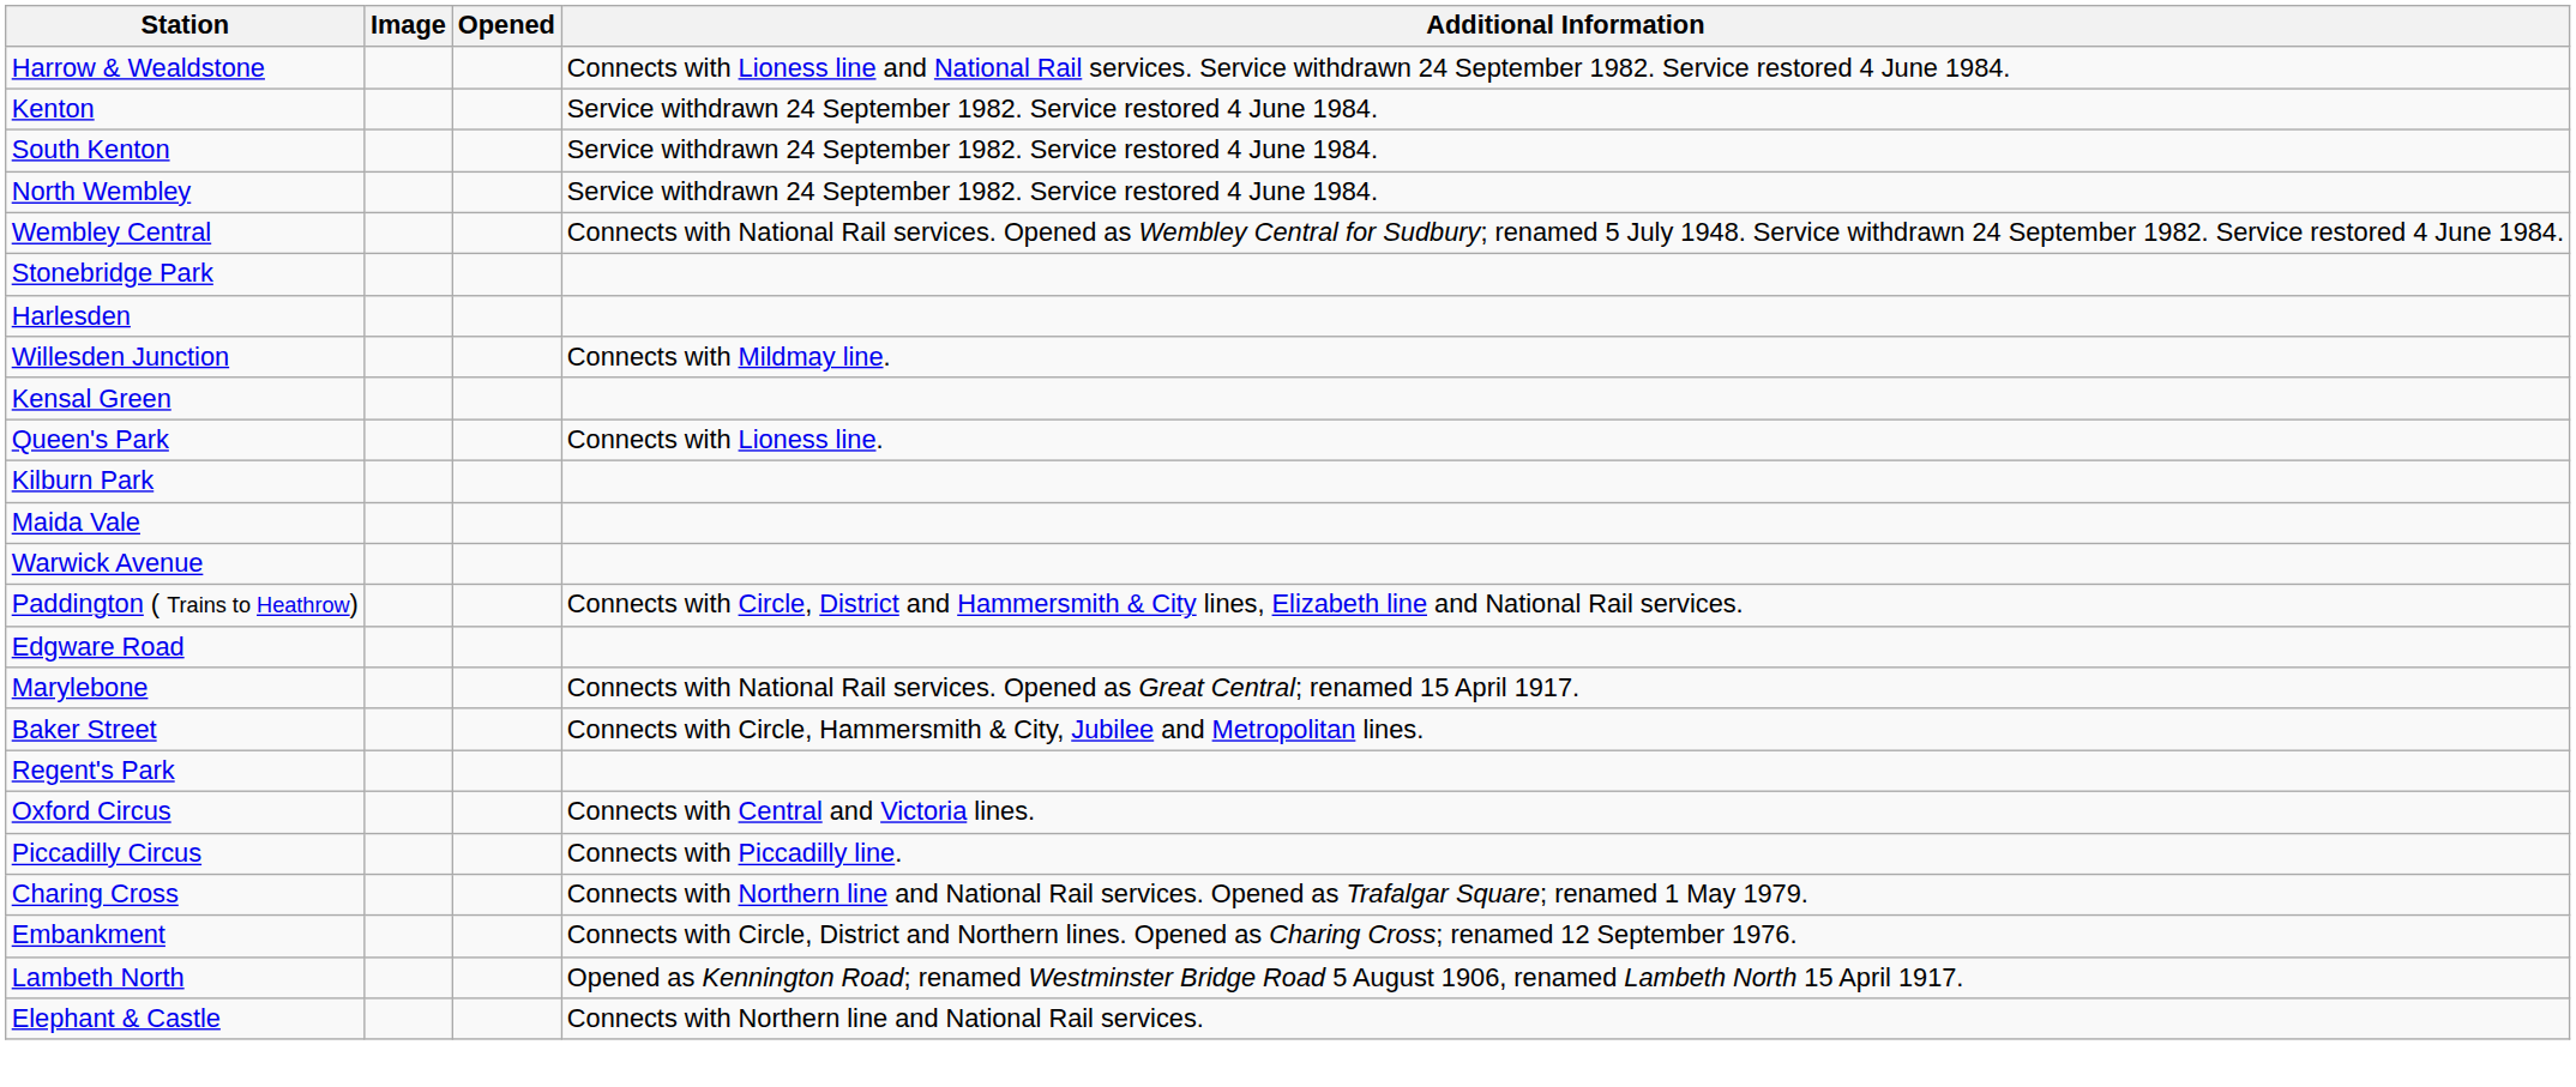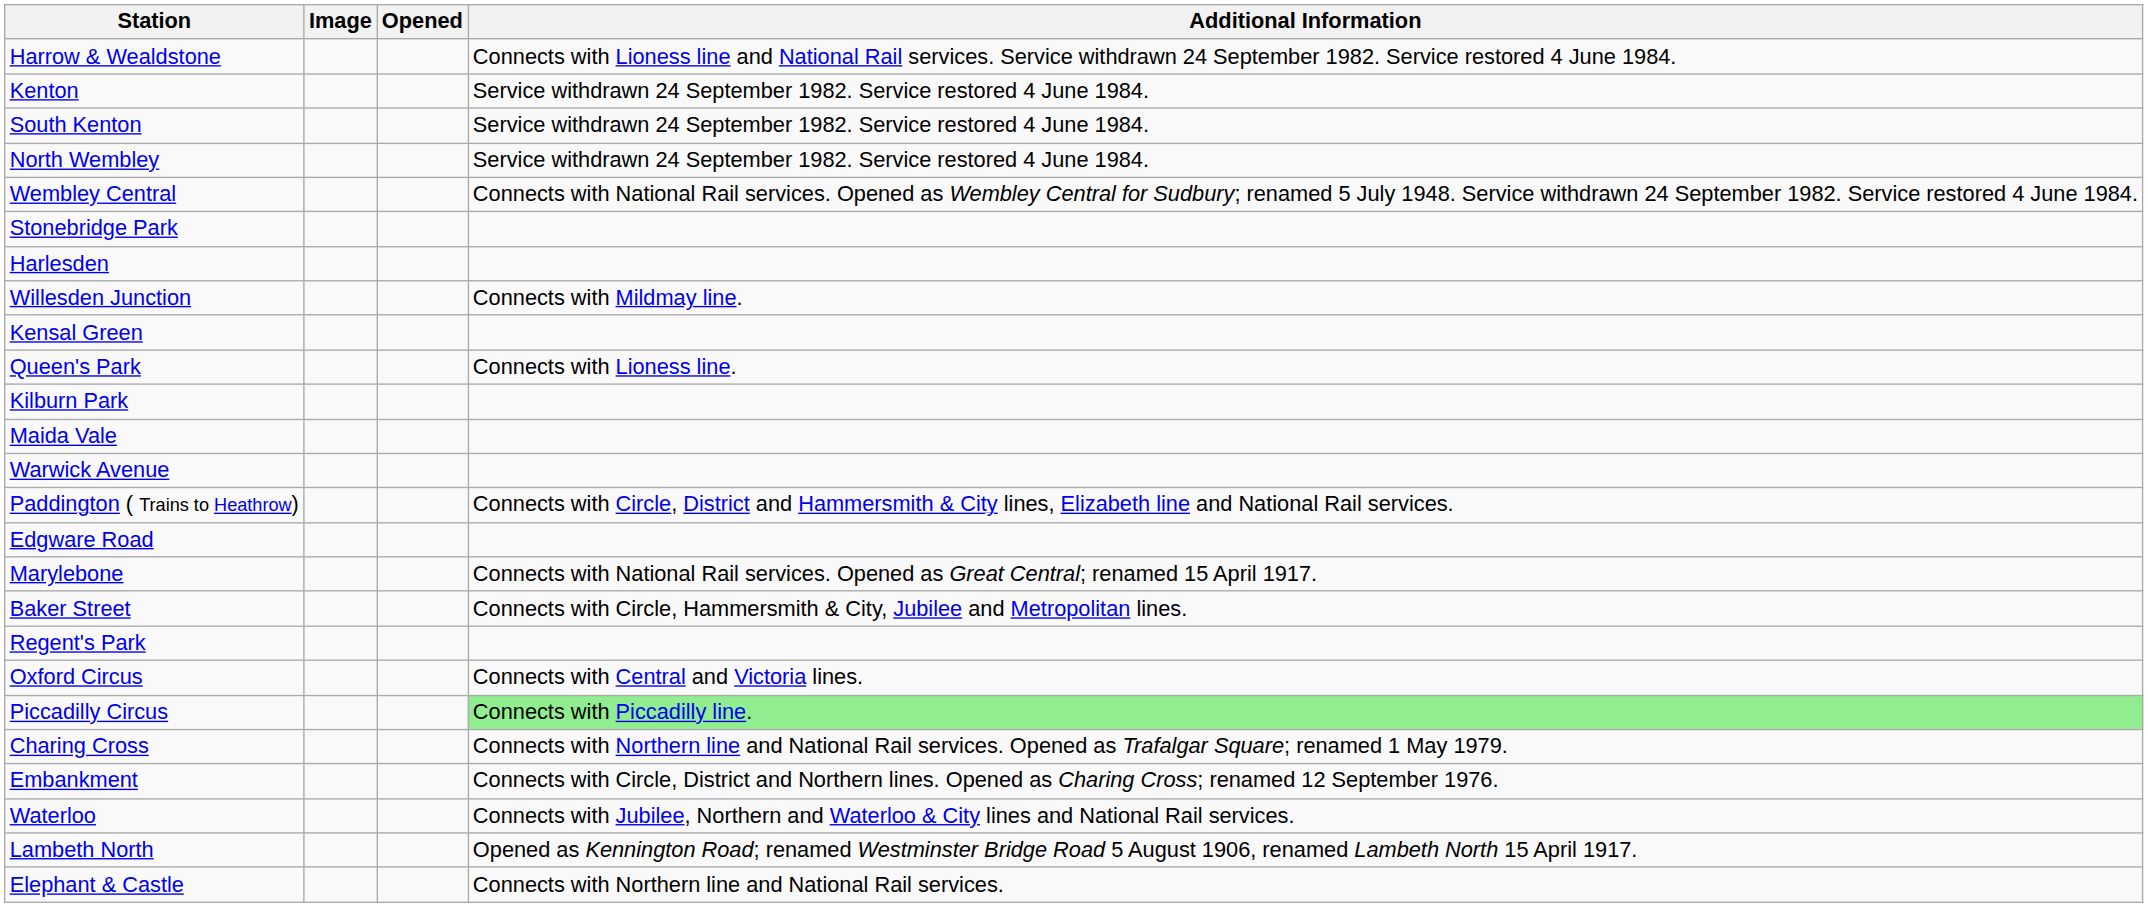Piccadilly Circus | Additional Information: no background -> lightgreen background
+ row: Waterloo | Connects with Jubilee, Northern and Waterloo & City lines and National Rail services.
